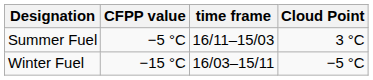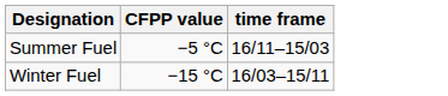- column: Cloud Point | 3 °C | −5 °C
